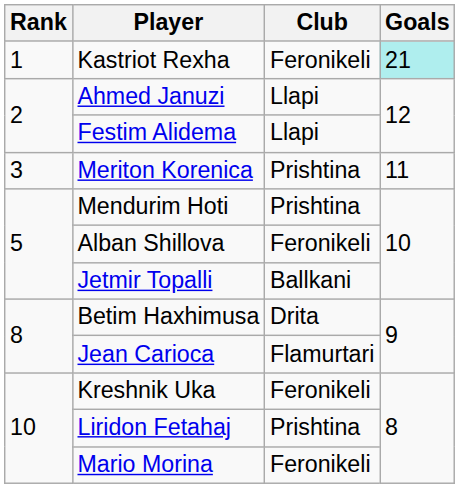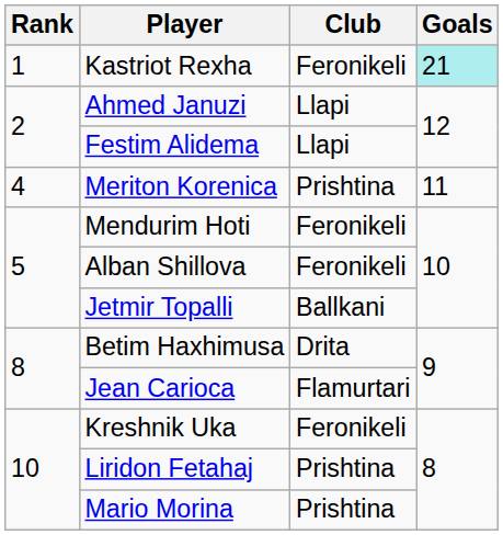Meriton Korenica | Rank: 3 -> 4
Mendurim Hoti | Club: Prishtina -> Feronikeli
Mario Morina | Club: Feronikeli -> Prishtina
